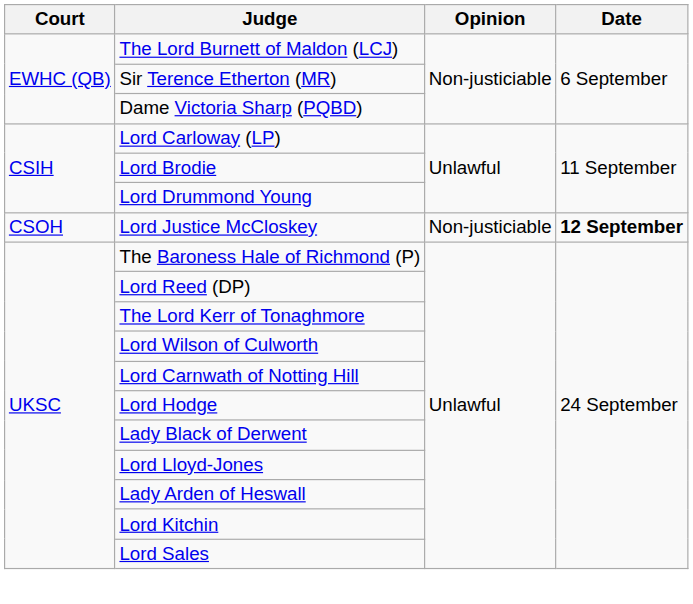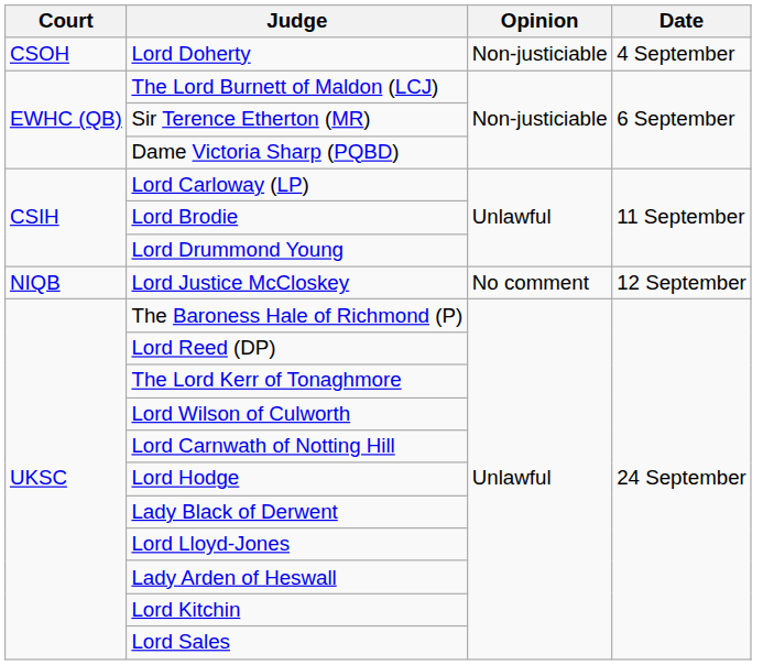+ row: CSOH | Lord Doherty | Non-justiciable | 4 September
Lord Justice McCloskey | Court: CSOH -> NIQB
Lord Justice McCloskey | Opinion: Non-justiciable -> No comment
Lord Justice McCloskey | Date: bold -> normal
